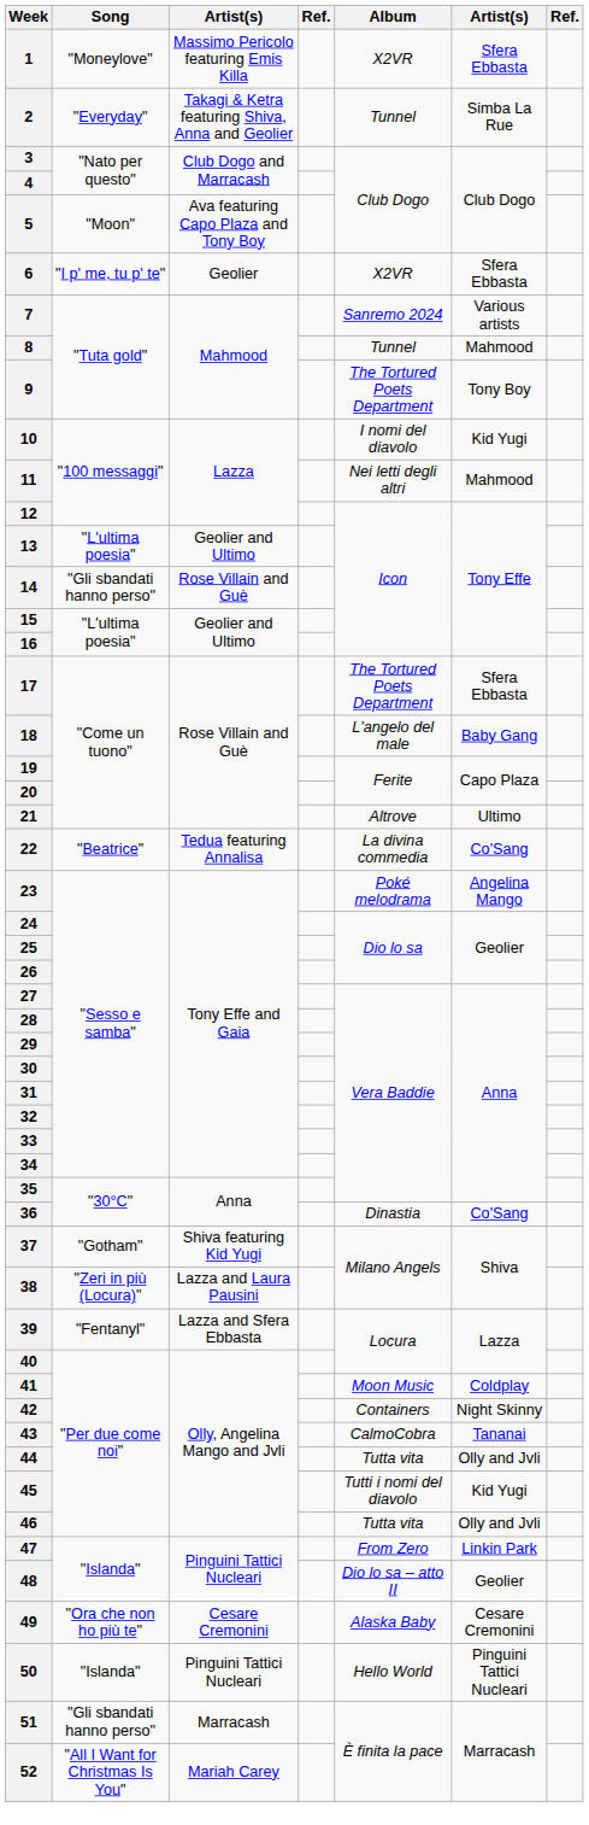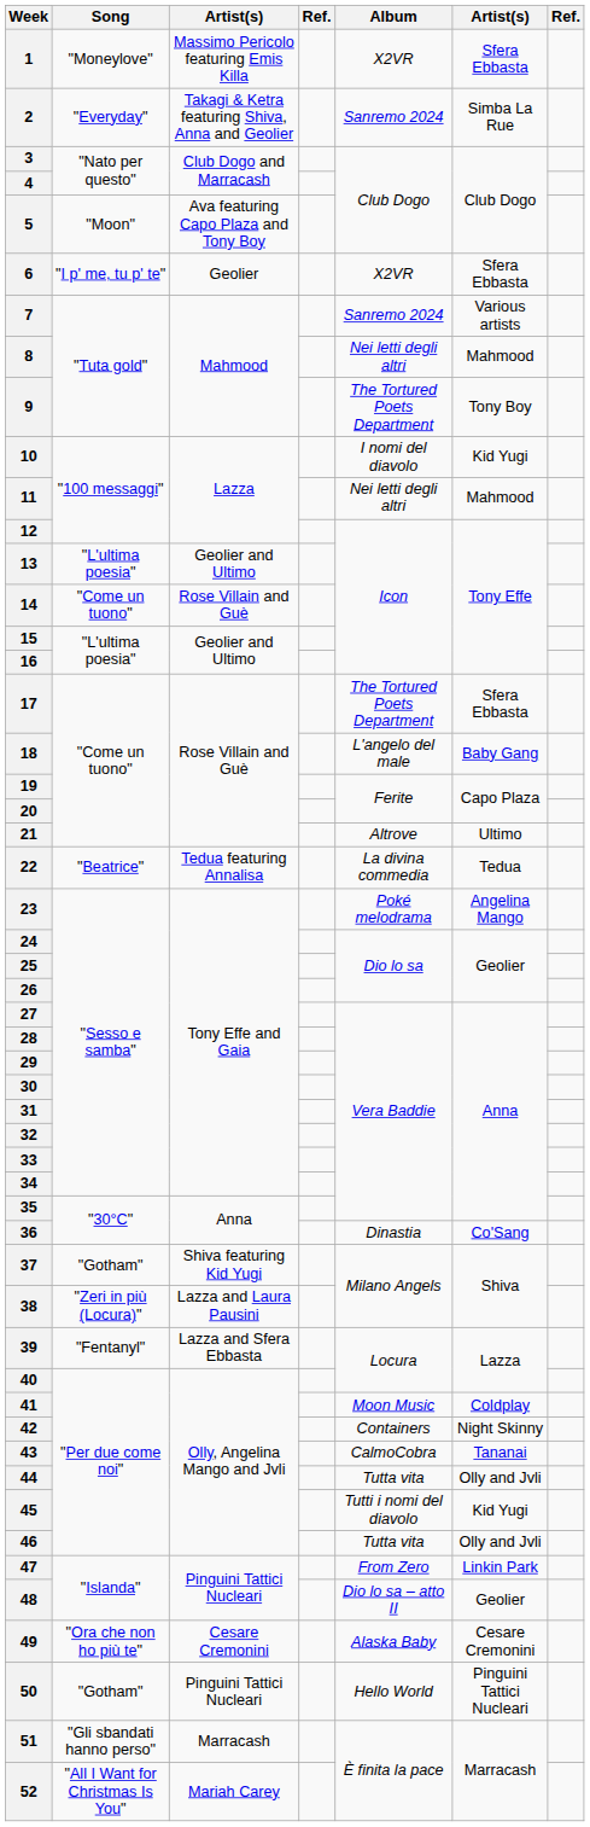2 | Album: Tunnel -> Sanremo 2024
8 | Album: Tunnel -> Nei letti degli altri
14 | Song: "Gli sbandati hanno perso" -> "Come un tuono"
22 | column 6: Co'Sang -> Tedua
50 | Song: "Islanda" -> "Gotham"
